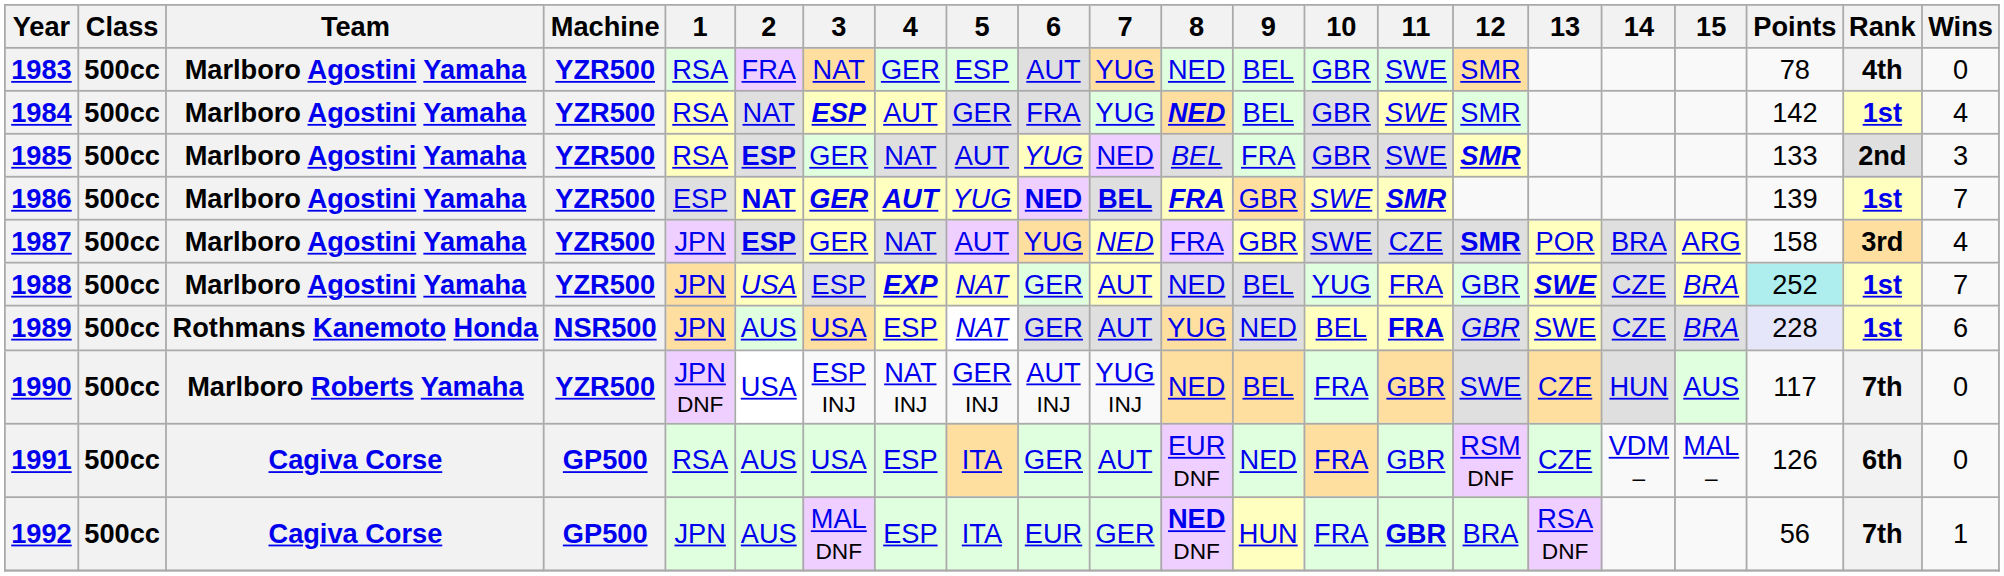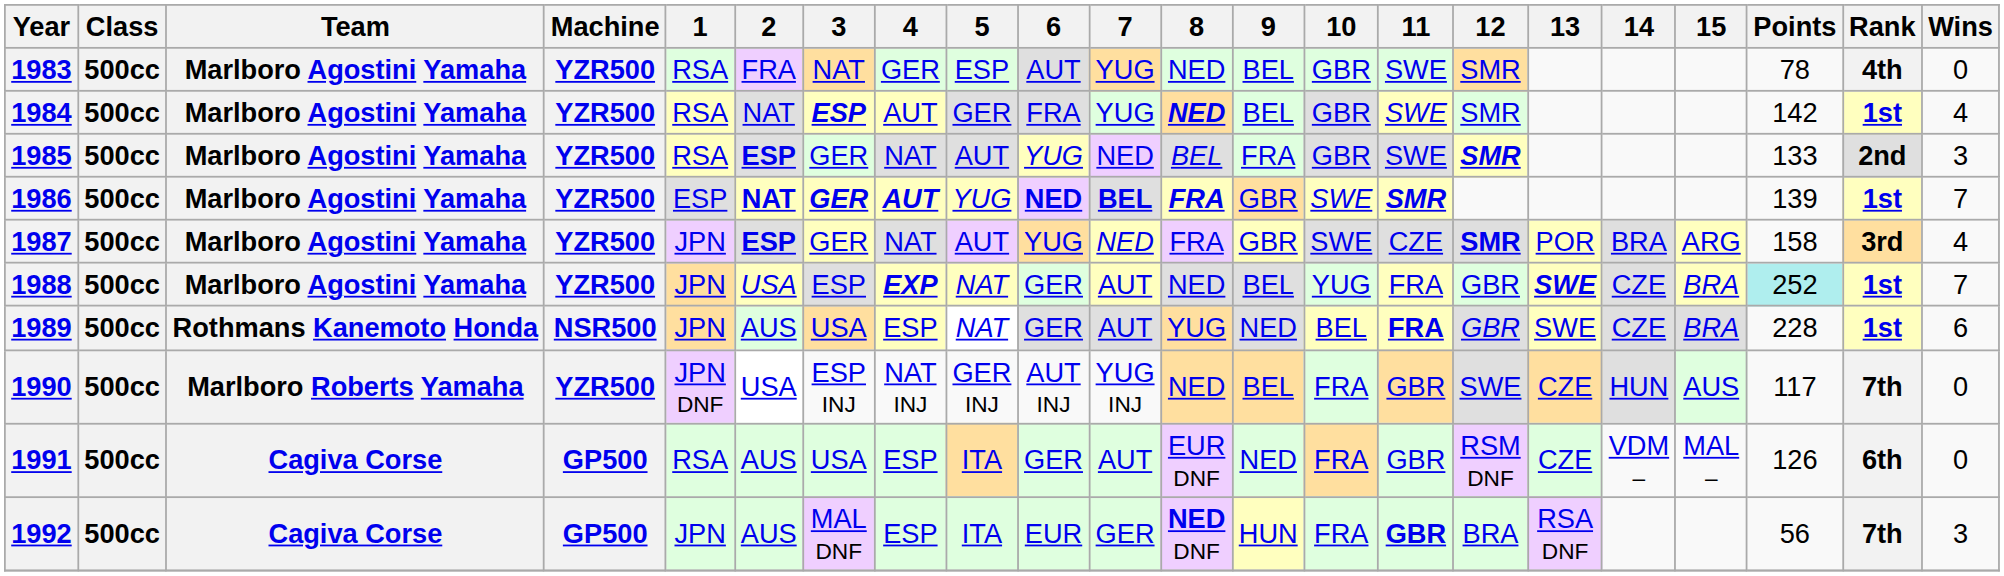1989 | Points: lavender background -> no background
1992 | Wins: 1 -> 3
